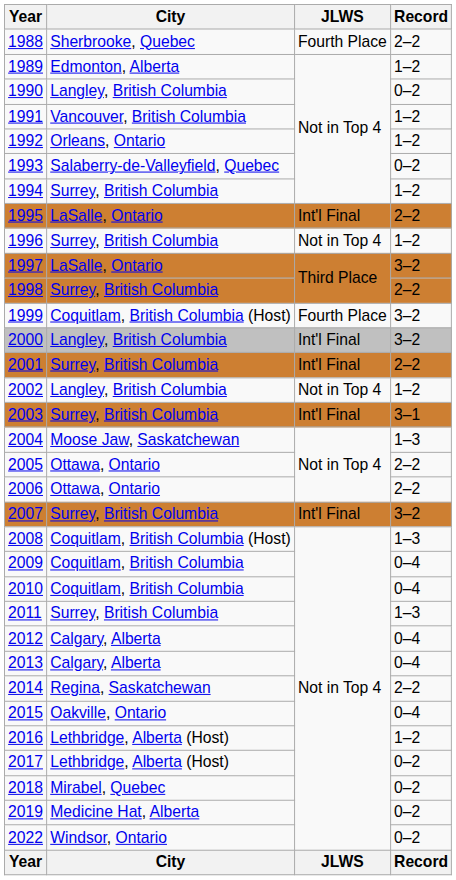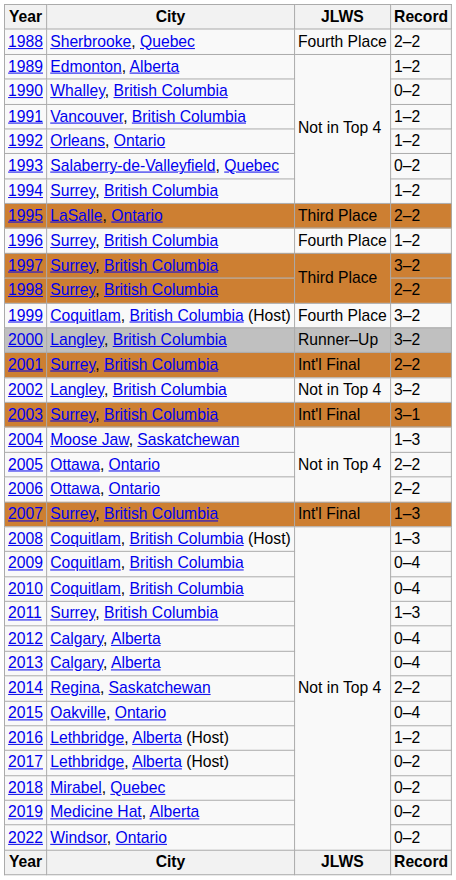1990 | City: Langley, British Columbia -> Whalley, British Columbia
1995 | JLWS: Int'l Final -> Third Place
1996 | JLWS: Not in Top 4 -> Fourth Place
1997 | City: LaSalle, Ontario -> Surrey, British Columbia
2000 | JLWS: Int'l Final -> Runner–Up
2002 | Record: 1–2 -> 3–2
2007 | Record: 3–2 -> 1–3
